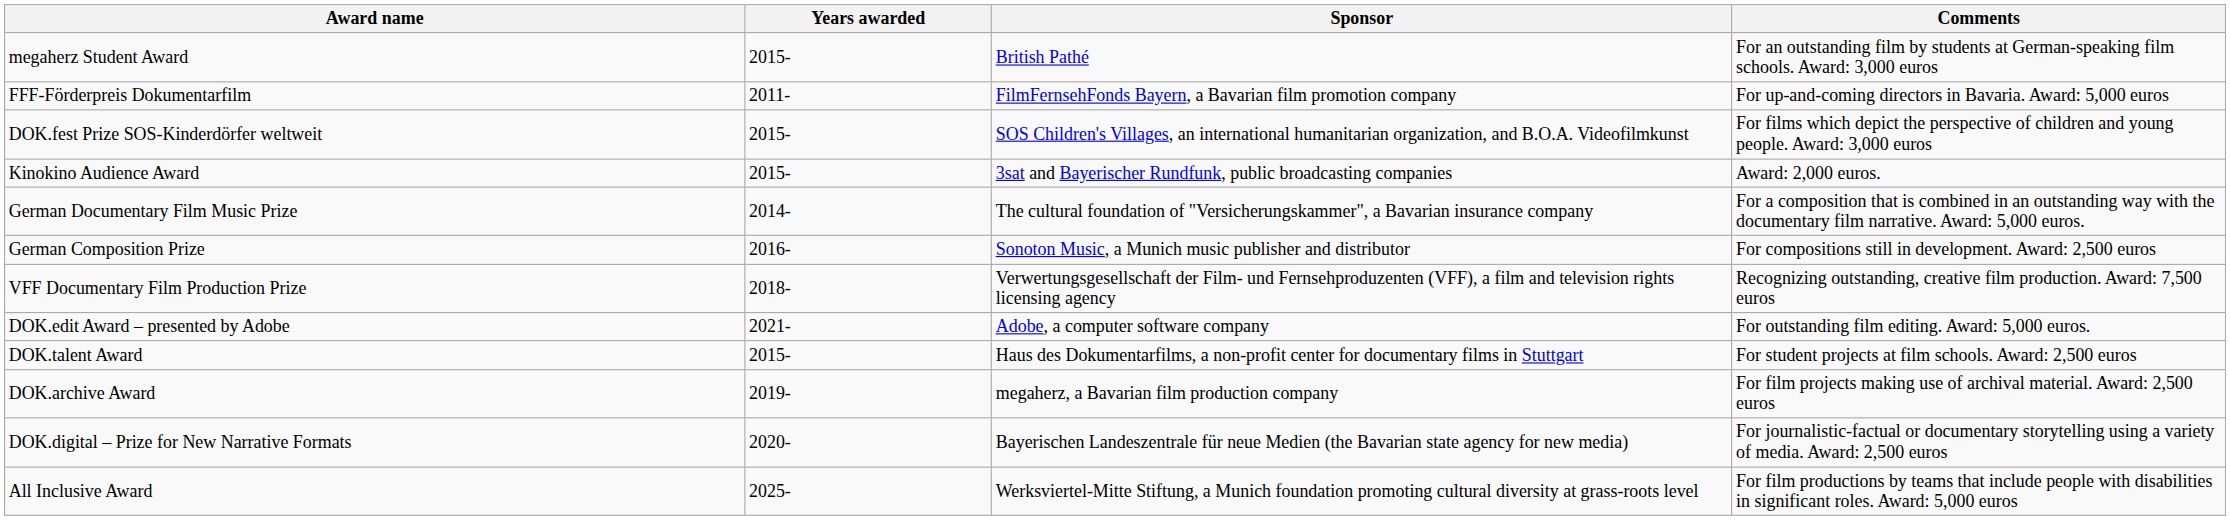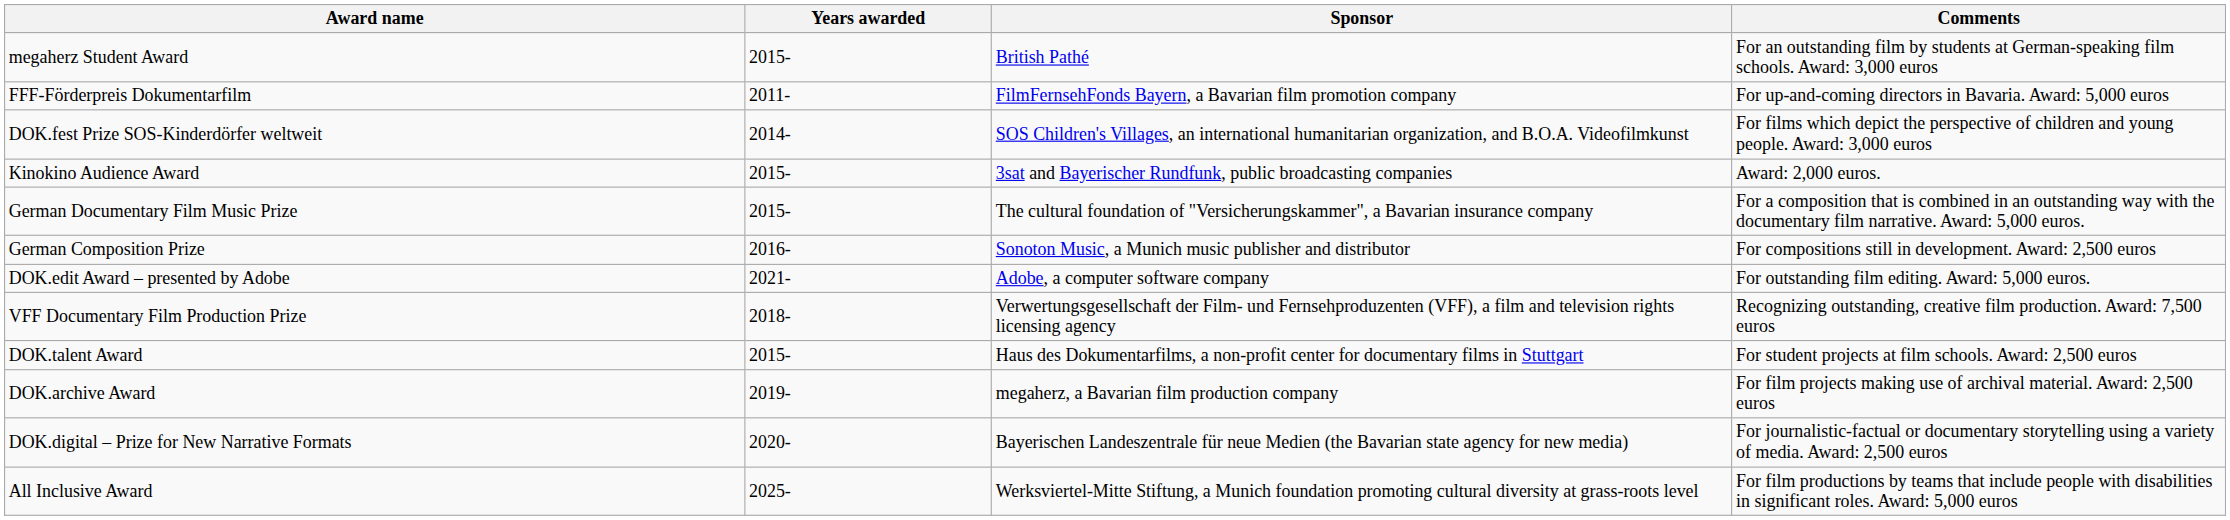DOK.fest Prize SOS-Kinderdörfer weltweit | Years awarded: 2015- -> 2014-
German Documentary Film Music Prize | Years awarded: 2014- -> 2015-
rows swapped: VFF Documentary Film Production Prize <-> DOK.edit Award – presented by Adobe
